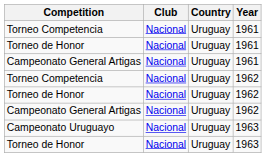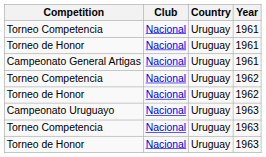- row: Campeonato General Artigas | Nacional | Uruguay | 1962
+ row: Torneo Competencia | Nacional | Uruguay | 1963
